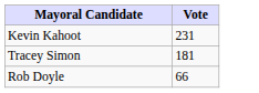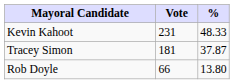+ column: % | 48.33 | 37.87 | 13.80
